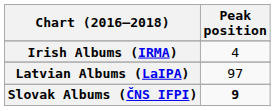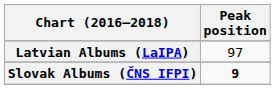- row: Irish Albums (IRMA) | 4
